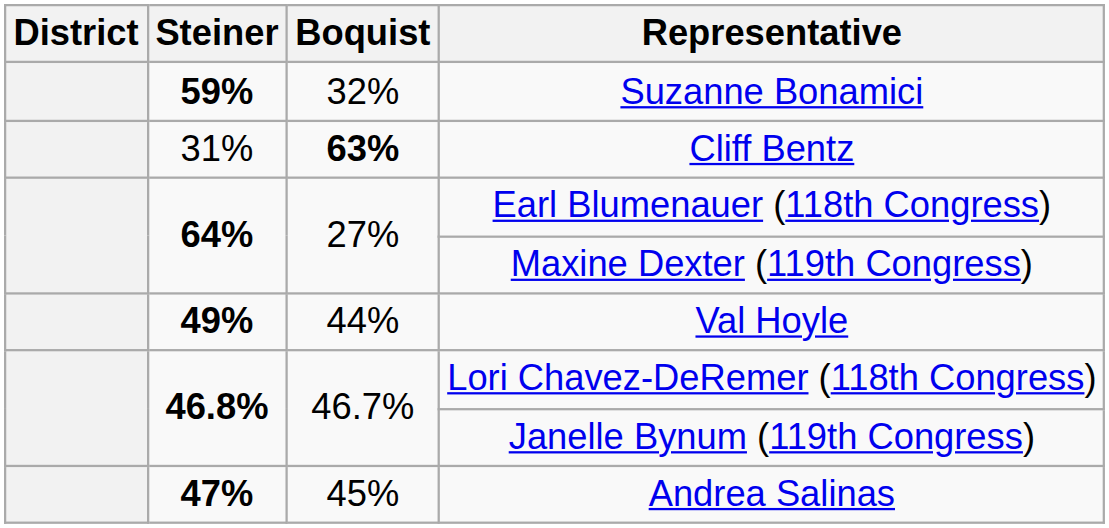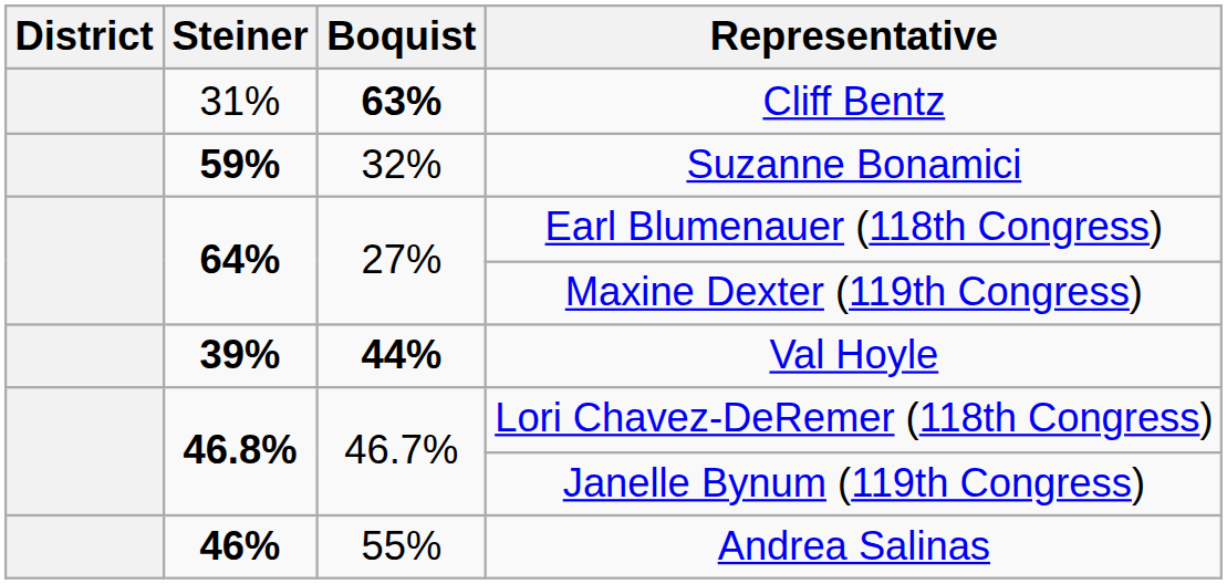rows swapped: Suzanne Bonamici <-> Cliff Bentz
Val Hoyle | Steiner: 49% -> 39%
Val Hoyle | Boquist: normal -> bold
Andrea Salinas | Steiner: 47% -> 46%
Andrea Salinas | Boquist: 45% -> 55%
